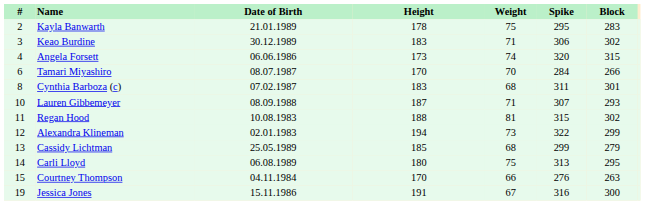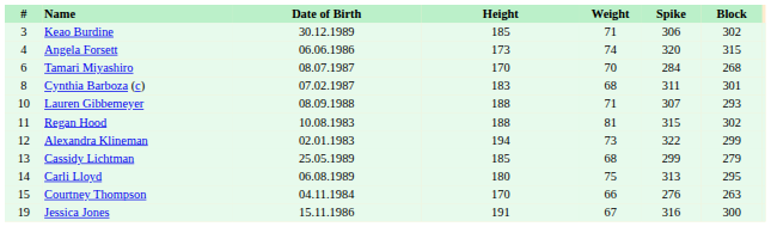- row: 2 | Kayla Banwarth | 21.01.1989 | 178 | 75 | 295 | 283
Keao Burdine | Height: 183 -> 185
Tamari Miyashiro | Block: 266 -> 268
Lauren Gibbemeyer | Height: 187 -> 188
